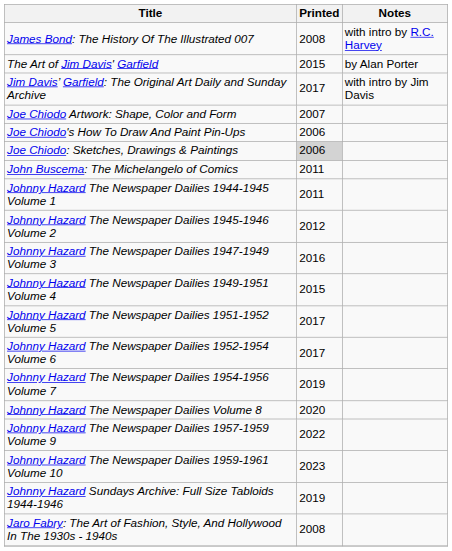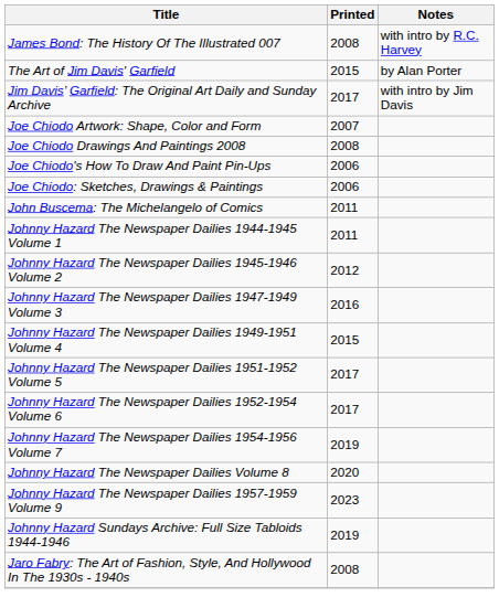+ row: Joe Chiodo Drawings And Paintings 2008 | 2008
Joe Chiodo: Sketches, Drawings & Paintings | Printed: lightgrey background -> no background
Johnny Hazard The Newspaper Dailies 1957-1959 Volume 9 | Printed: 2022 -> 2023
- row: Johnny Hazard The Newspaper Dailies 1959-1961 Volume 10 | 2023
